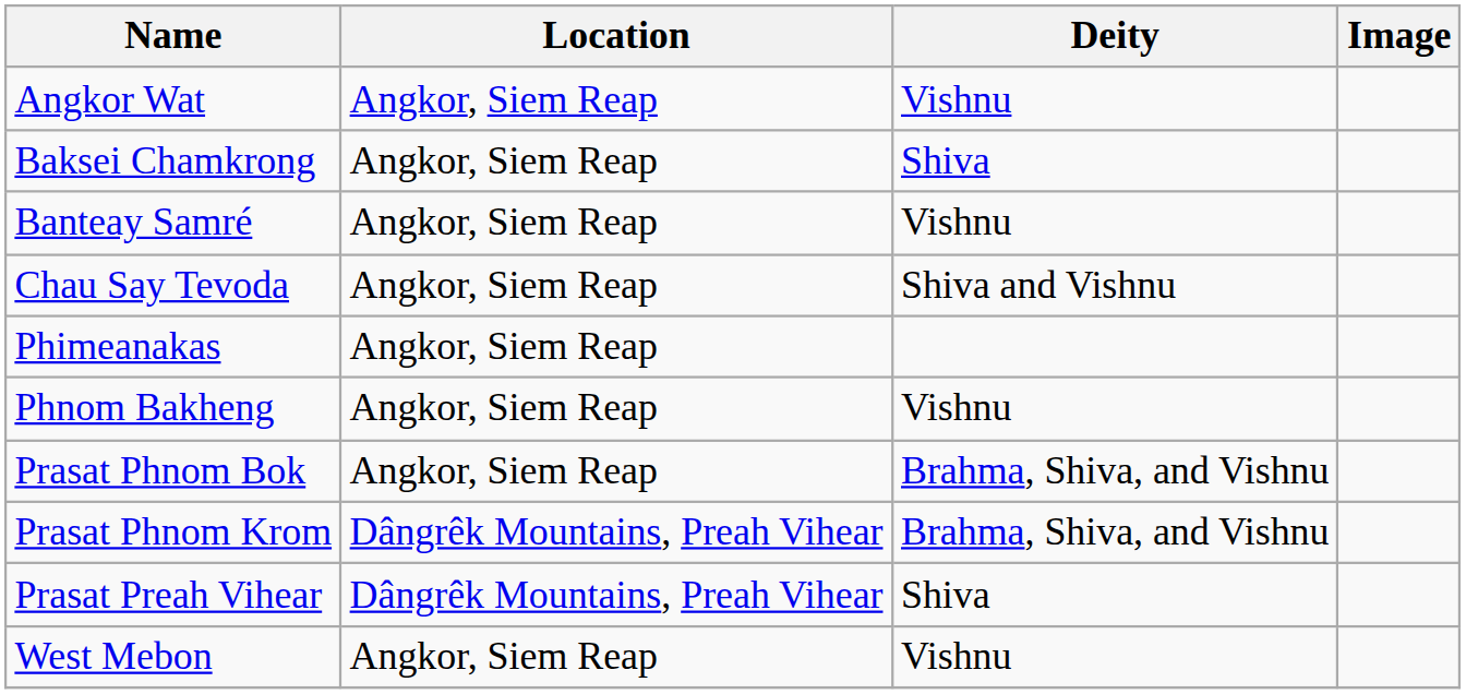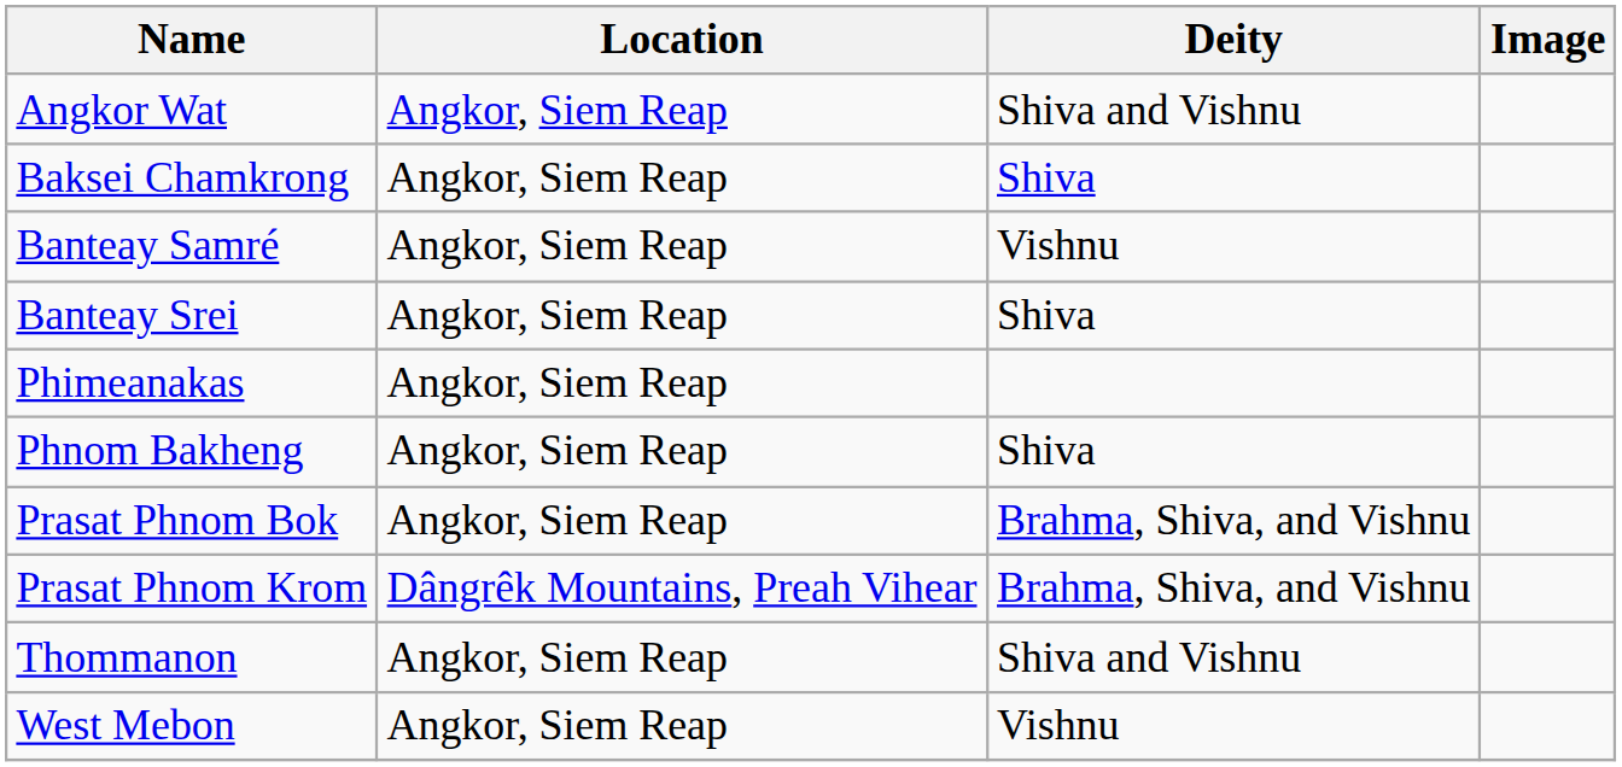Angkor Wat | Deity: Vishnu -> Shiva and Vishnu
+ row: Banteay Srei | Angkor, Siem Reap | Shiva
- row: Chau Say Tevoda | Angkor, Siem Reap | Shiva and Vishnu
Phnom Bakheng | Deity: Vishnu -> Shiva
- row: Prasat Preah Vihear | Dângrêk Mountains, Preah Vihear | Shiva
+ row: Thommanon | Angkor, Siem Reap | Shiva and Vishnu
